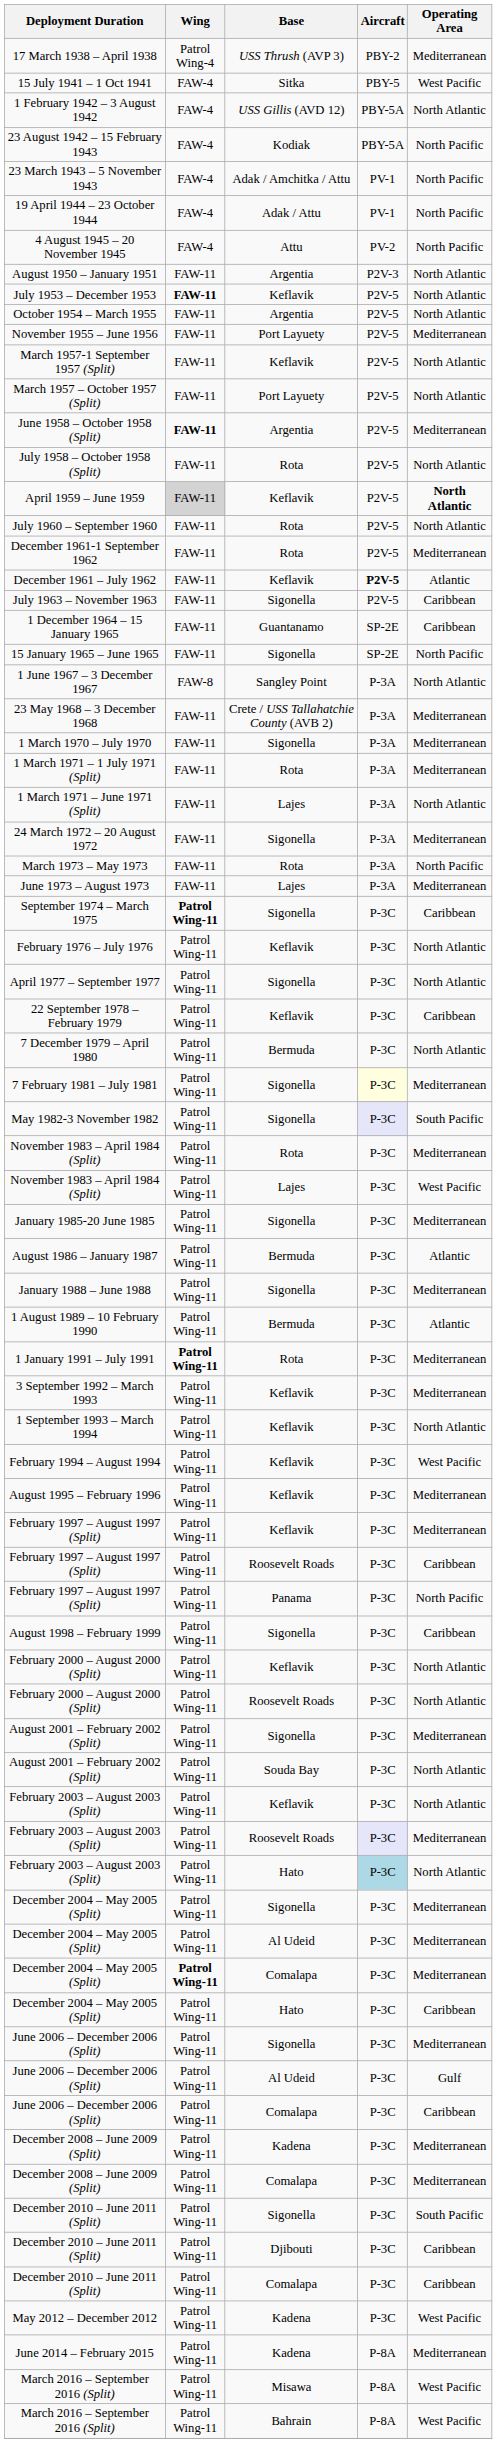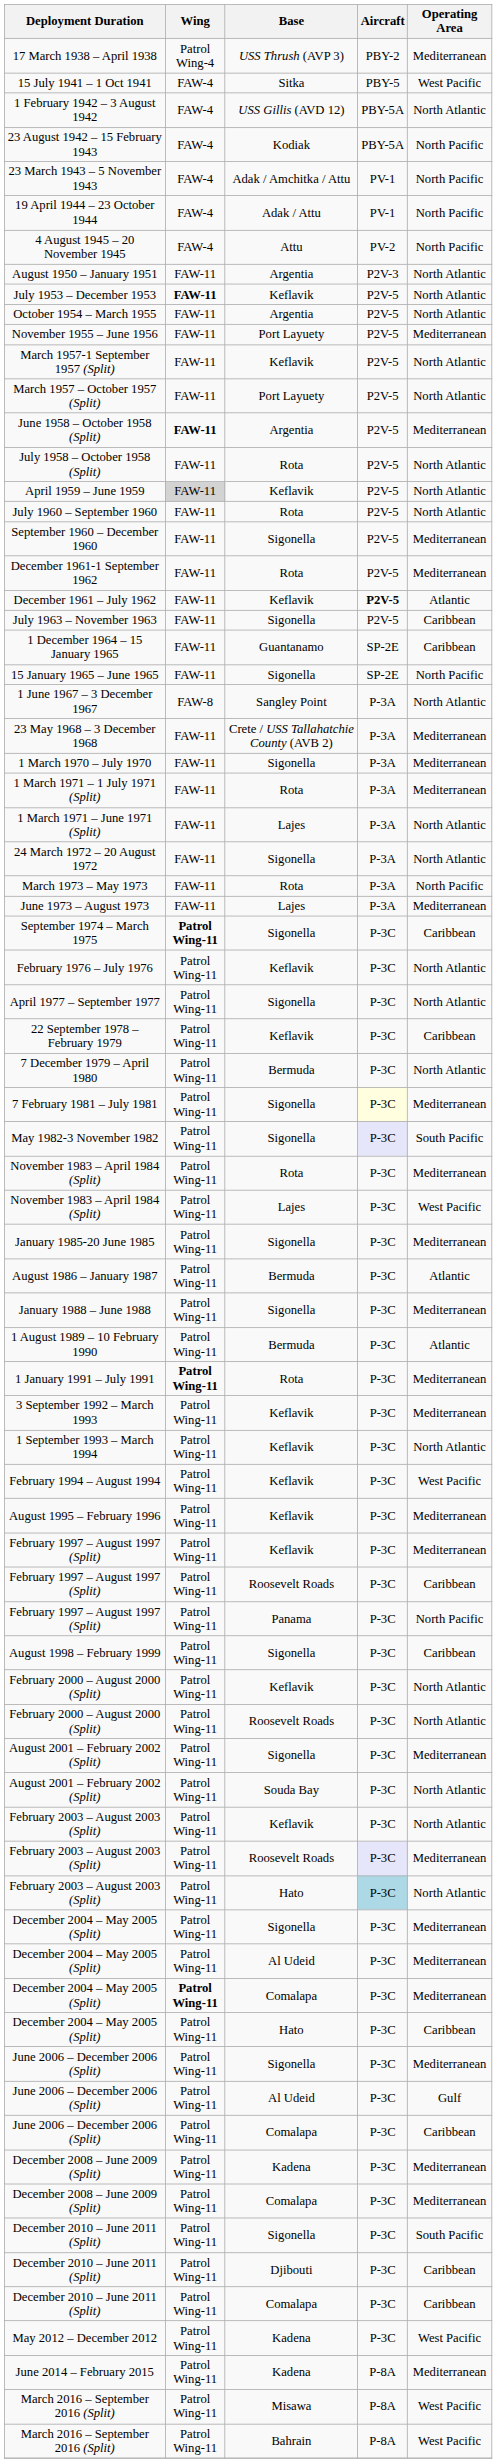April 1959 – June 1959 | Operating Area: bold -> normal
+ row: September 1960 – December 1960 | FAW-11 | Sigonella | P2V-5 | Mediterranean
24 March 1972 – 20 August 1972 | Operating Area: Mediterranean -> North Atlantic
